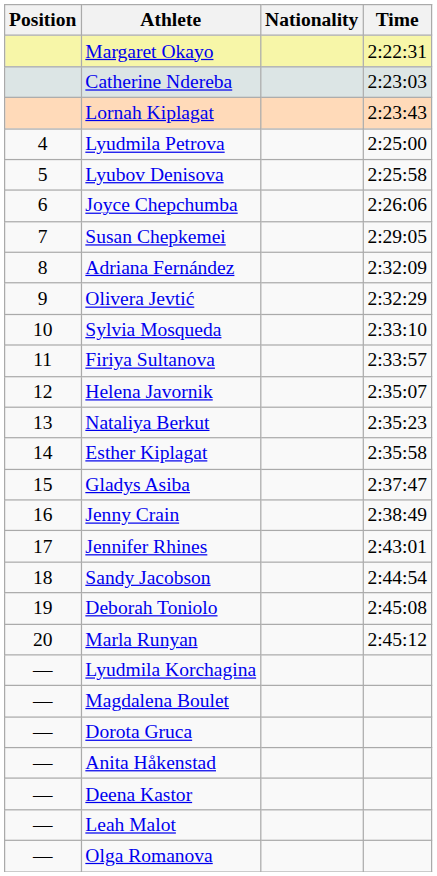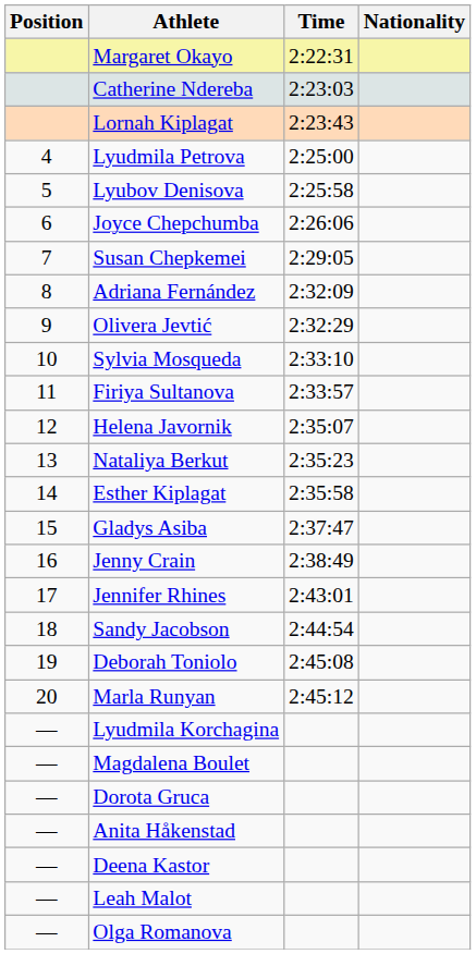columns swapped: Nationality <-> Time
